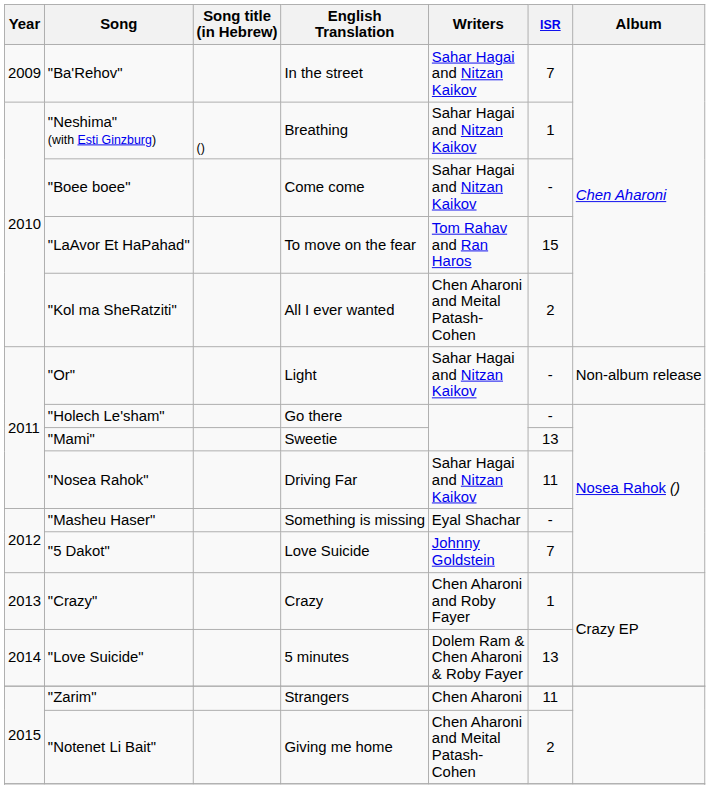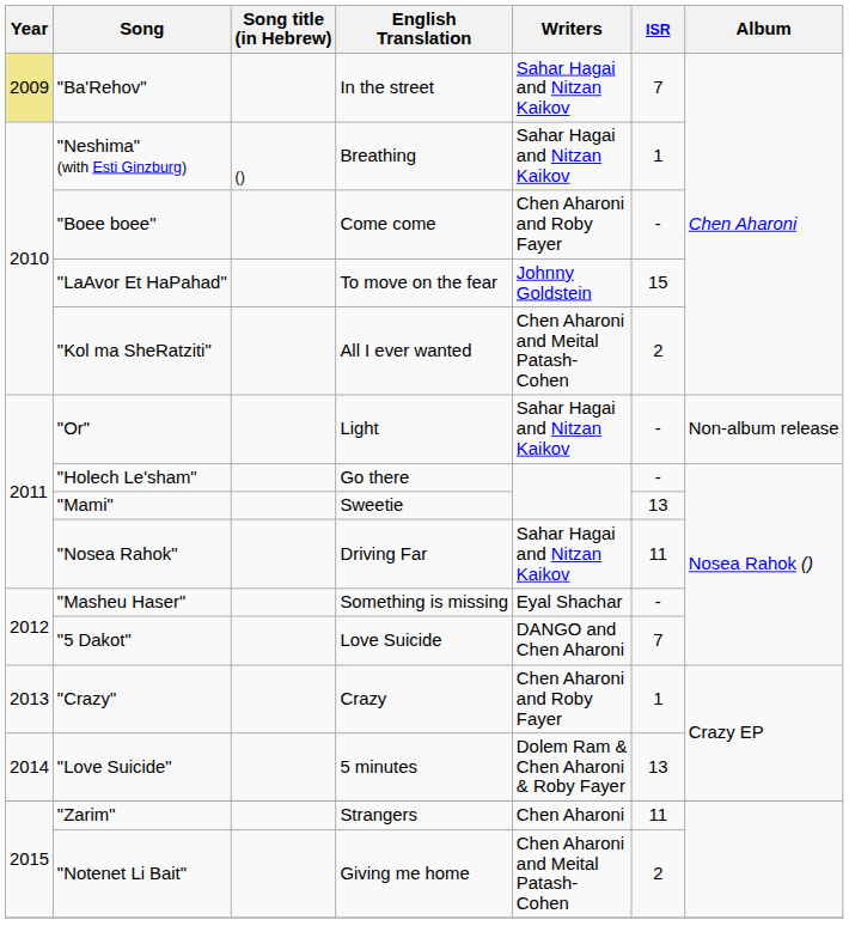"Ba'Rehov" | Year: no background -> khaki background
"Boee boee" | Writers: Sahar Hagai and Nitzan Kaikov -> Chen Aharoni and Roby Fayer
"LaAvor Et HaPahad" | Writers: Tom Rahav and Ran Haros -> Johnny Goldstein
"5 Dakot" | Writers: Johnny Goldstein -> DANGO and Chen Aharoni
